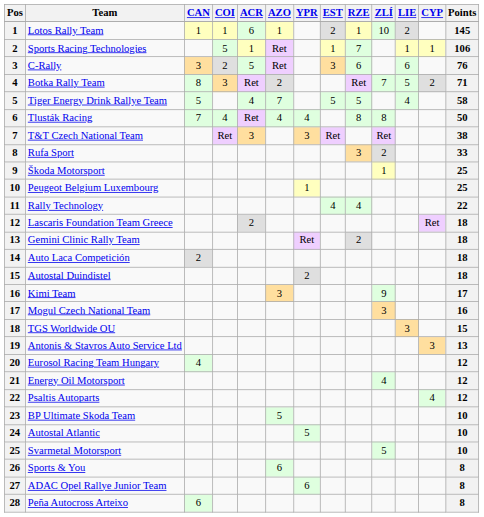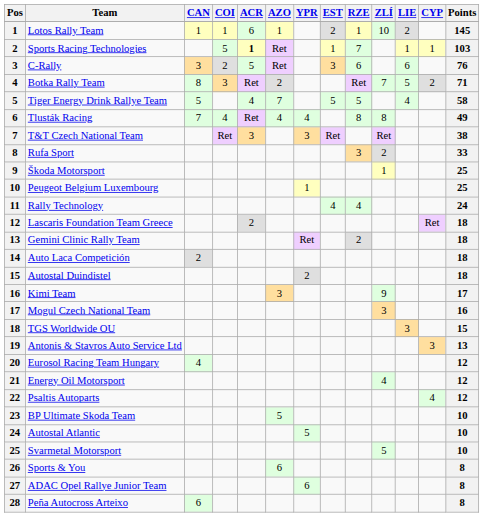Sports Racing Technologies | ACR: normal -> bold
Sports Racing Technologies | Points: 106 -> 103
Tlusták Racing | Points: 50 -> 49
Rally Technology | Points: 22 -> 24
